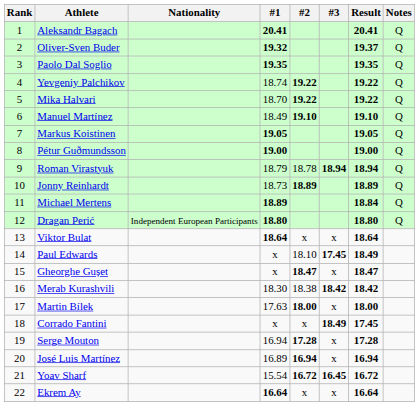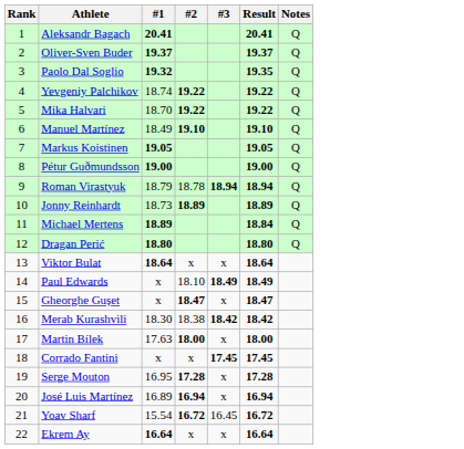- column: Nationality | Independent European Participants
Oliver-Sven Buder | #1: 19.32 -> 19.37
Paolo Dal Soglio | #1: 19.35 -> 19.32
Paul Edwards | #3: 17.45 -> 18.49
Corrado Fantini | #3: 18.49 -> 17.45
Serge Mouton | #1: 16.94 -> 16.95
Yoav Sharf | #3: bold -> normal
